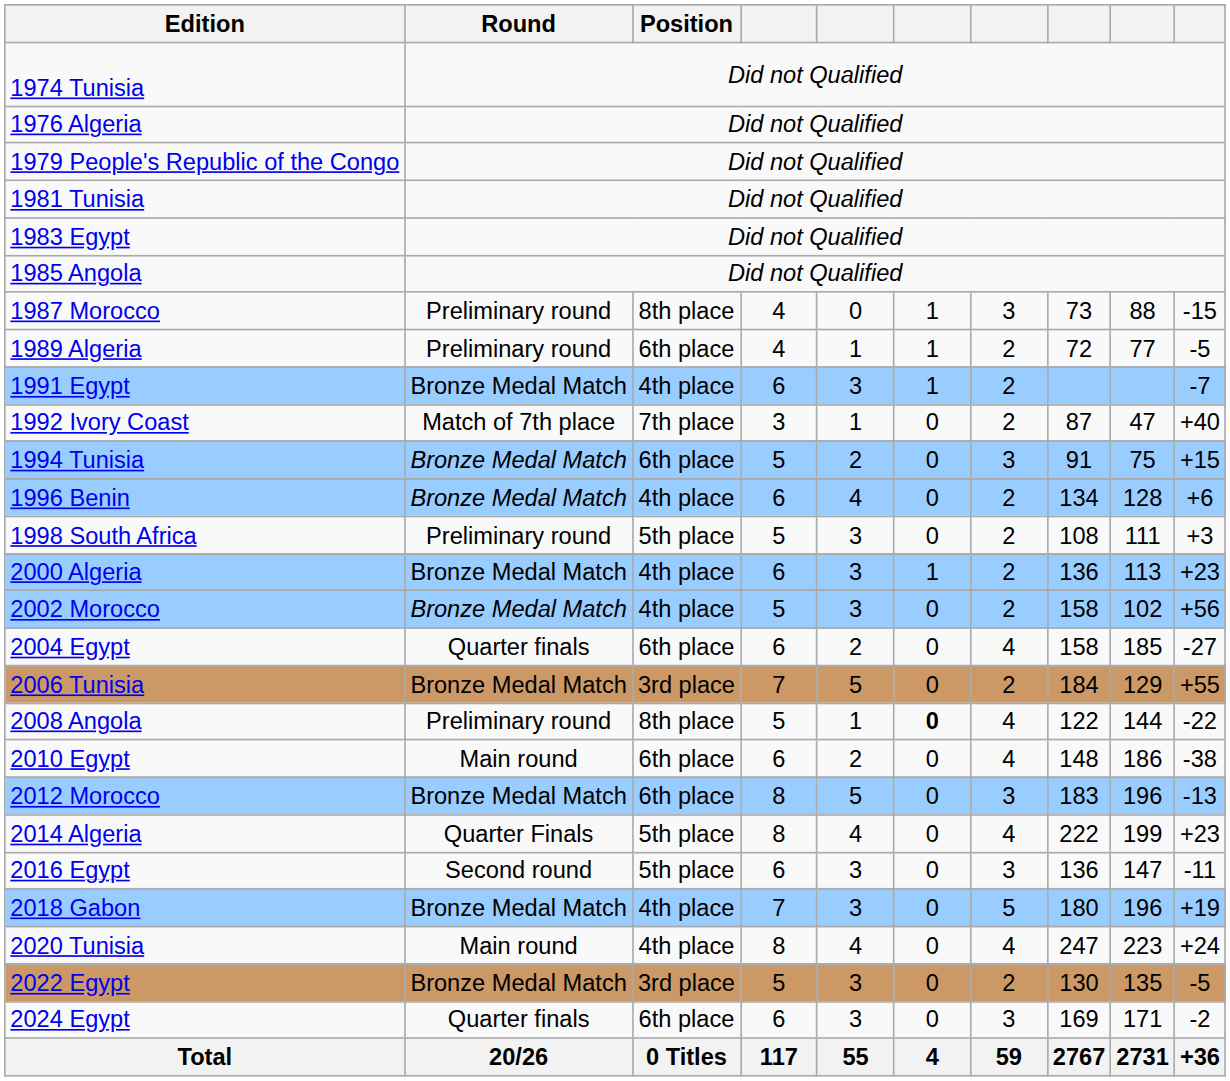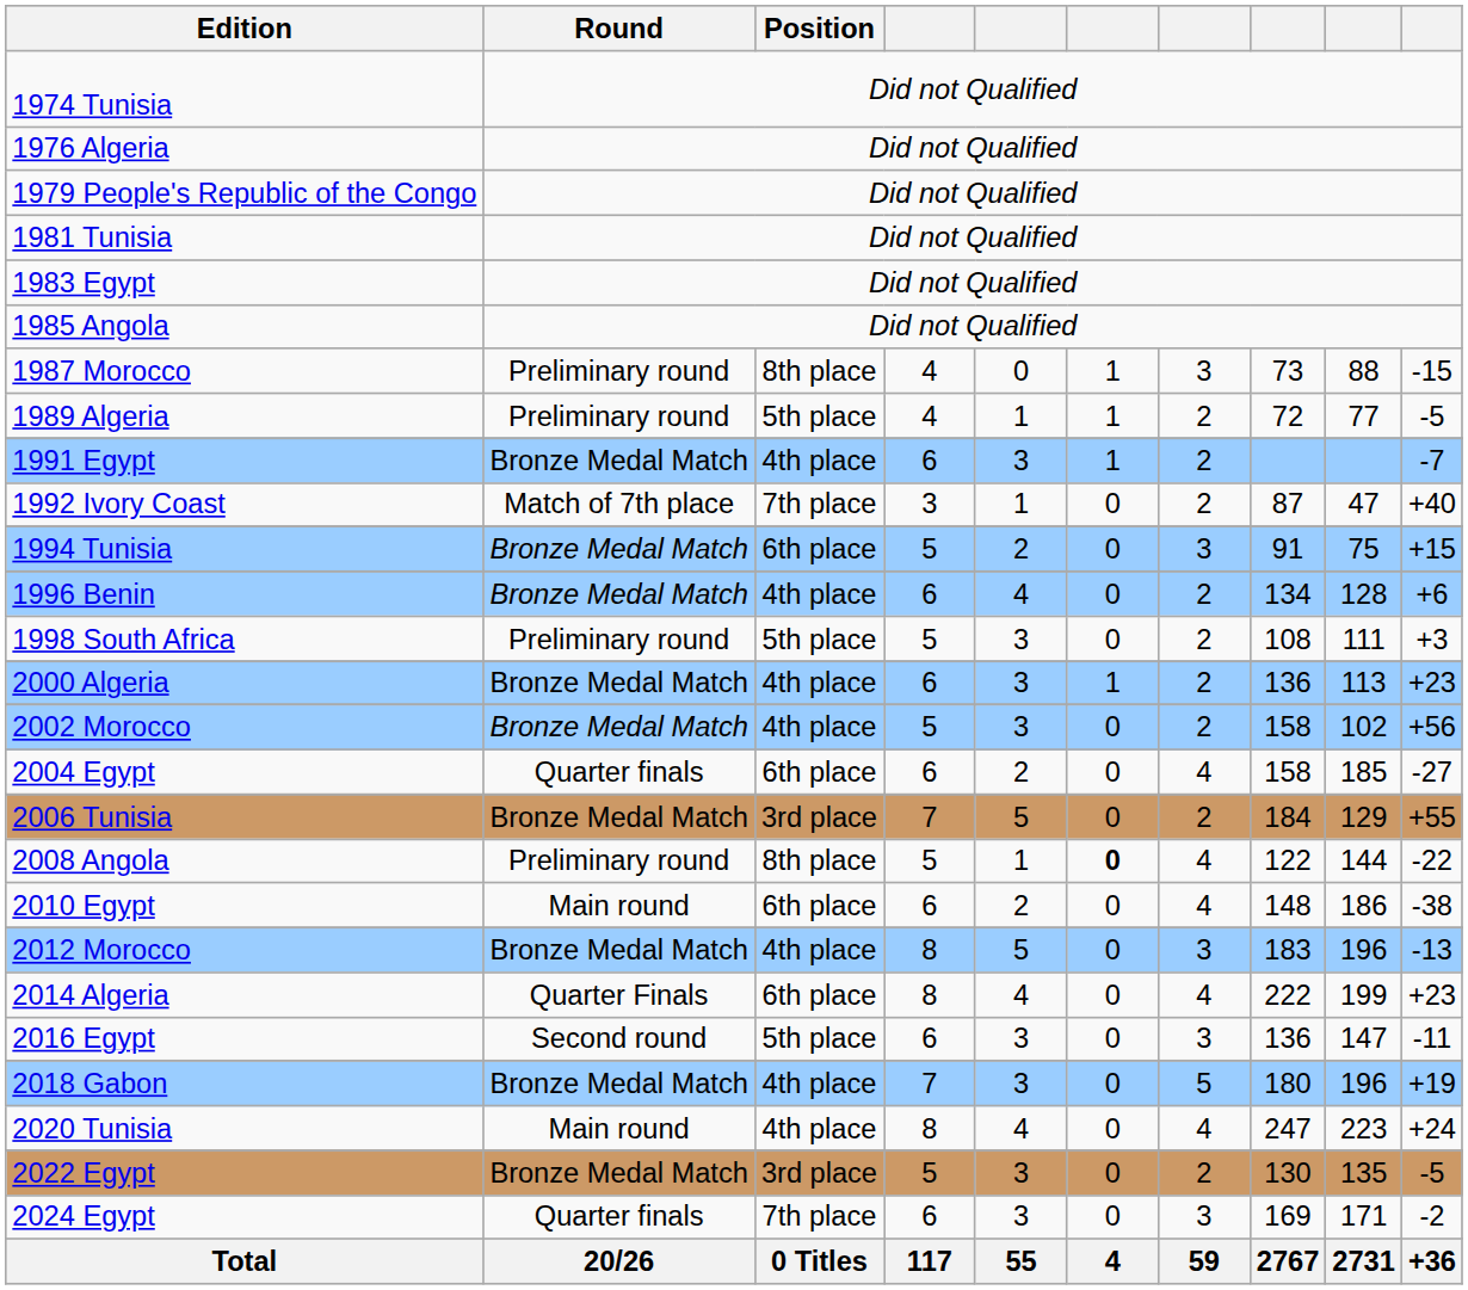1989 Algeria | Position: 6th place -> 5th place
2012 Morocco | Position: 6th place -> 4th place
2014 Algeria | Position: 5th place -> 6th place
2024 Egypt | Position: 6th place -> 7th place
